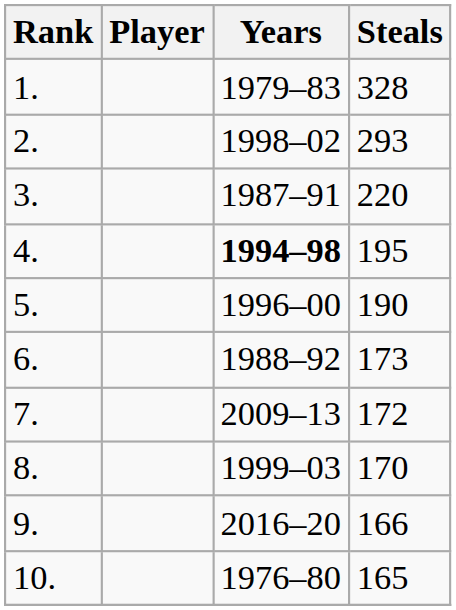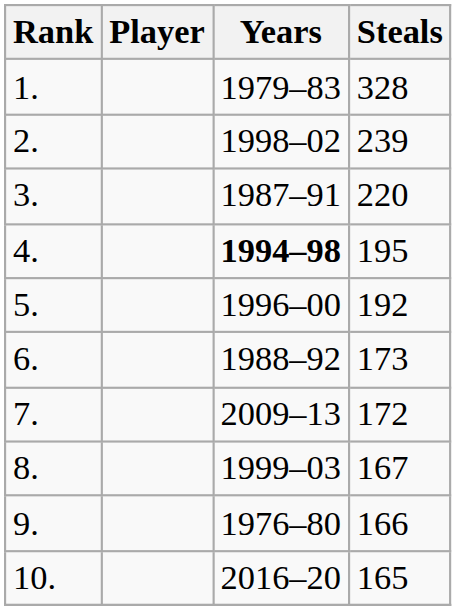2. | Steals: 293 -> 239
5. | Steals: 190 -> 192
8. | Steals: 170 -> 167
9. | Years: 2016–20 -> 1976–80
10. | Years: 1976–80 -> 2016–20
